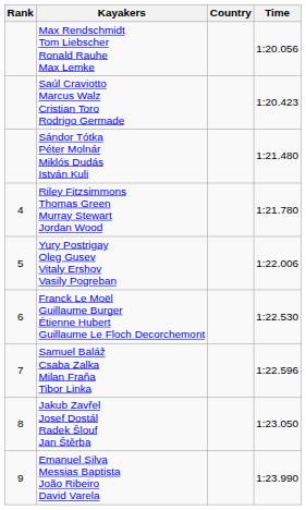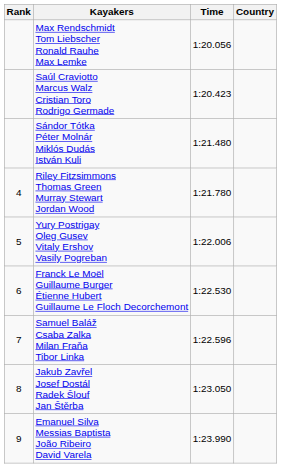columns swapped: Country <-> Time
